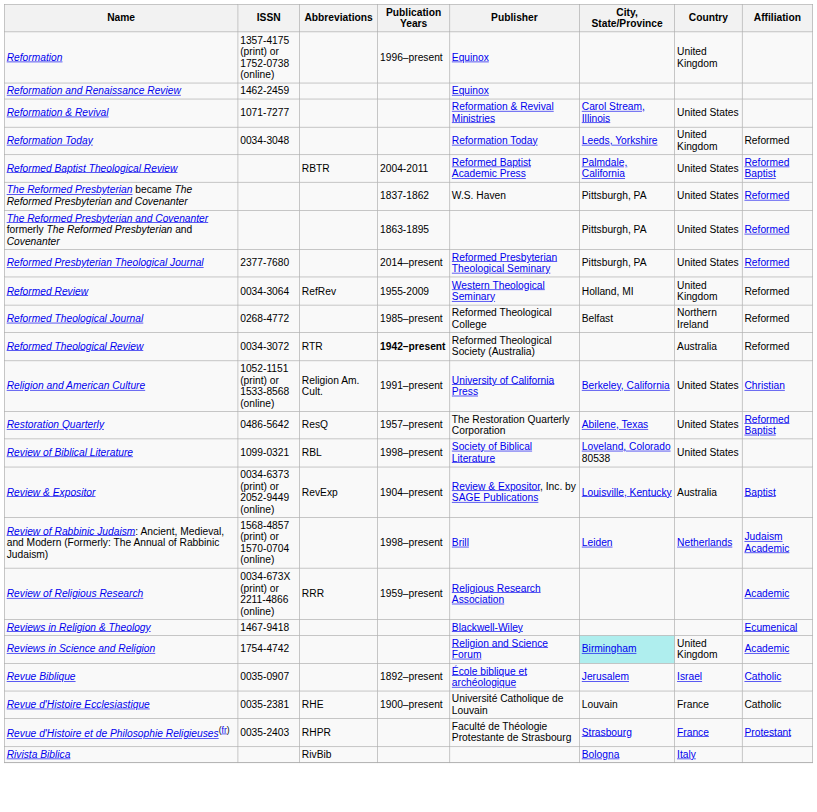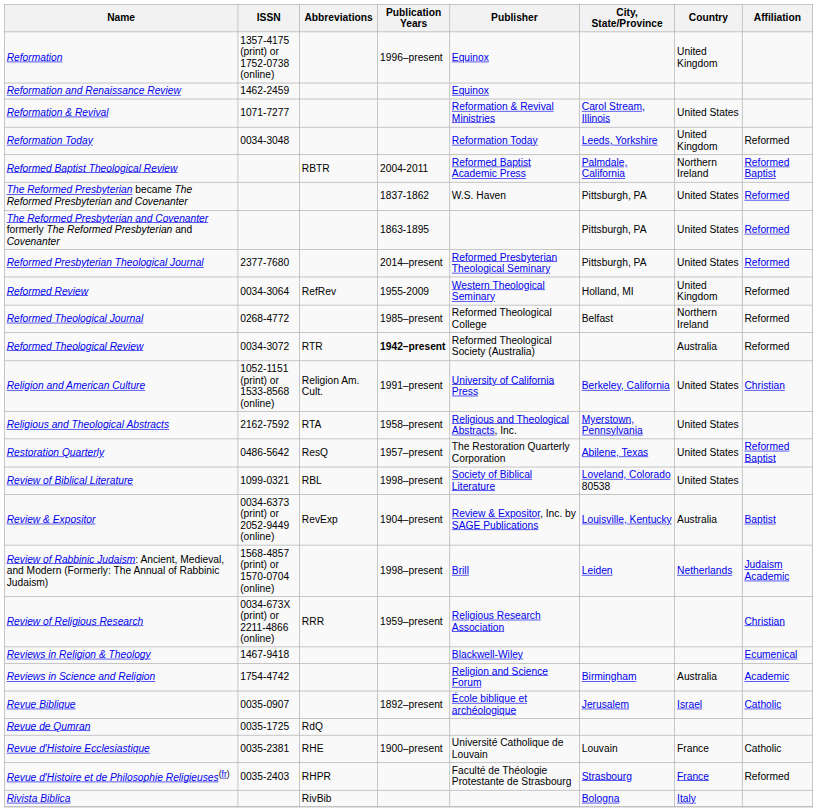Reformed Baptist Theological Review | Country: United States -> Northern Ireland
+ row: Religious and Theological Abstracts | 2162-7592 | RTA | 1958–present | Religious and Theological Abstracts, Inc. | Myerstown, Pennsylvania | United States
Review of Religious Research | Affiliation: Academic -> Christian
Reviews in Science and Religion | City, State/Province: paleturquoise background -> no background
Reviews in Science and Religion | Country: United Kingdom -> Australia
+ row: Revue de Qumran | 0035-1725 | RdQ
Revue d'Histoire et de Philosophie Religieuses(fr) | Affiliation: Protestant -> Reformed
